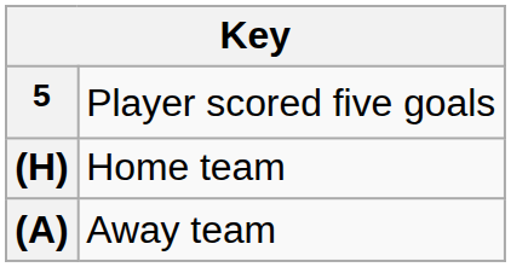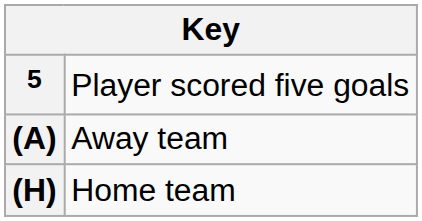rows swapped: (A) <-> (H)
